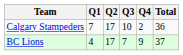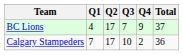rows swapped: BC Lions <-> Calgary Stampeders
